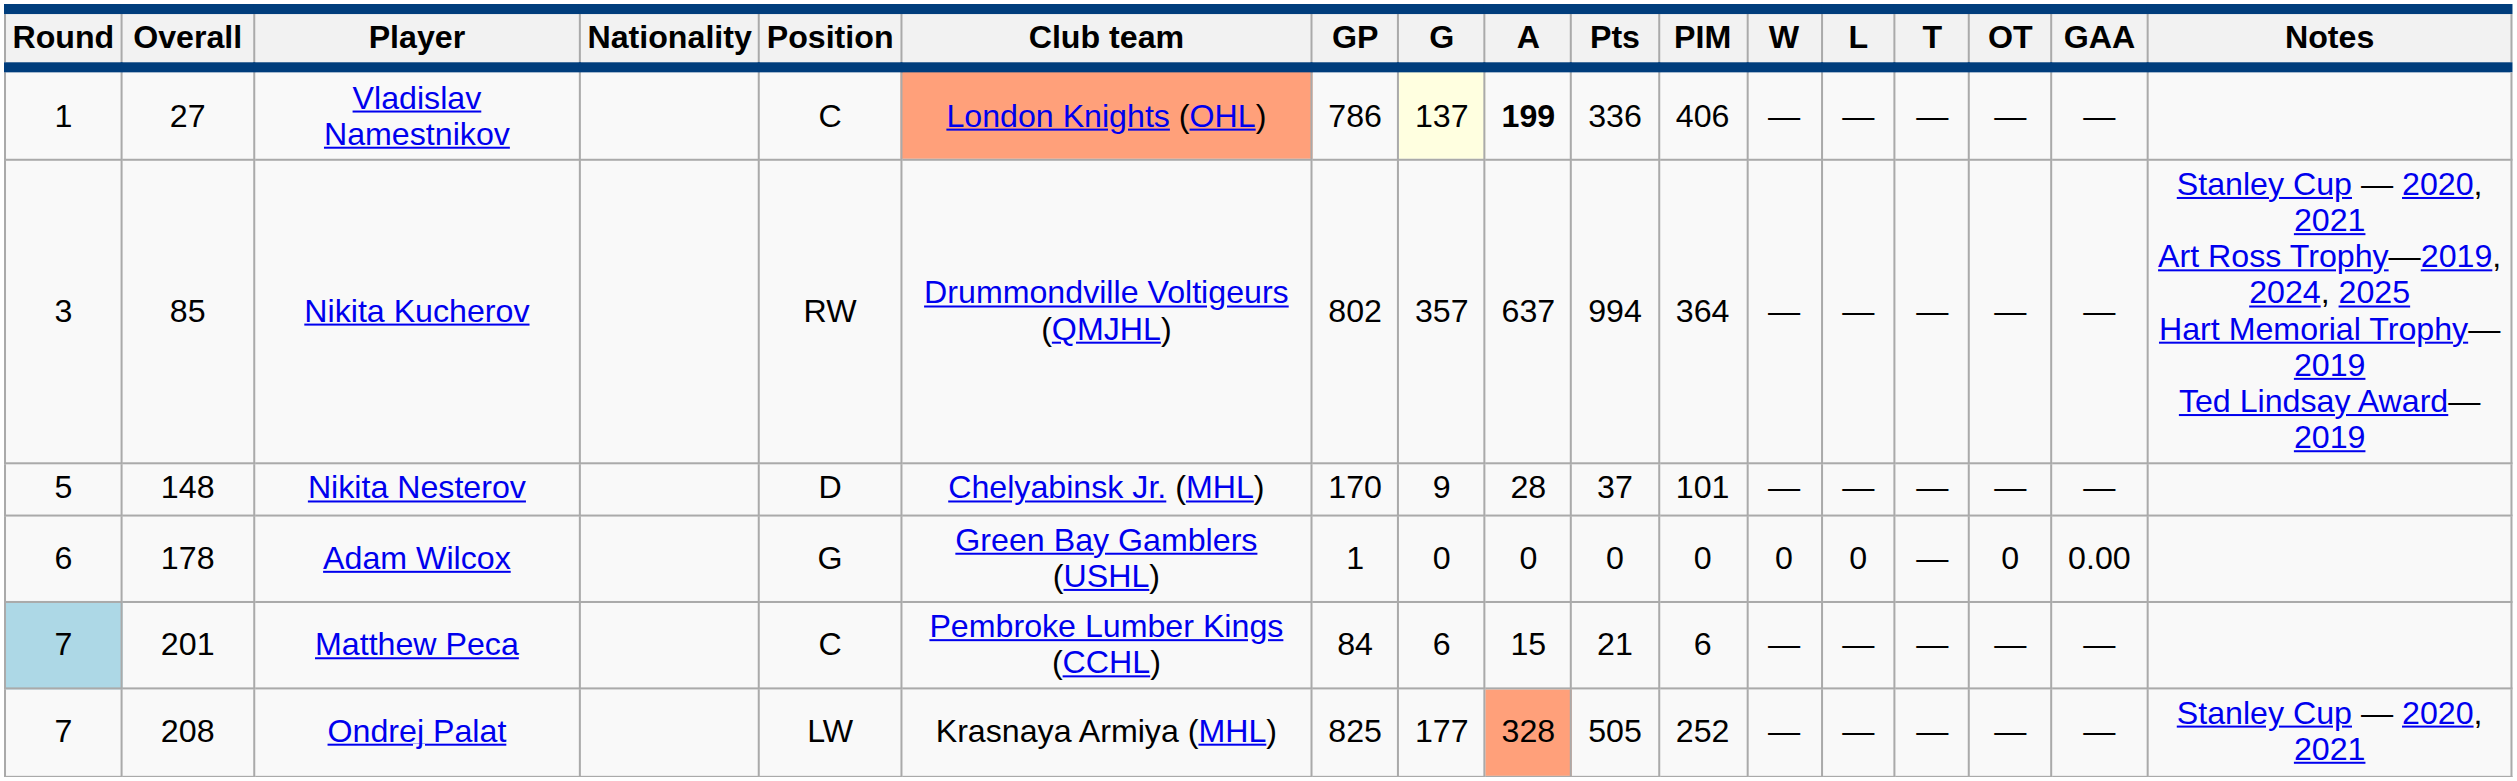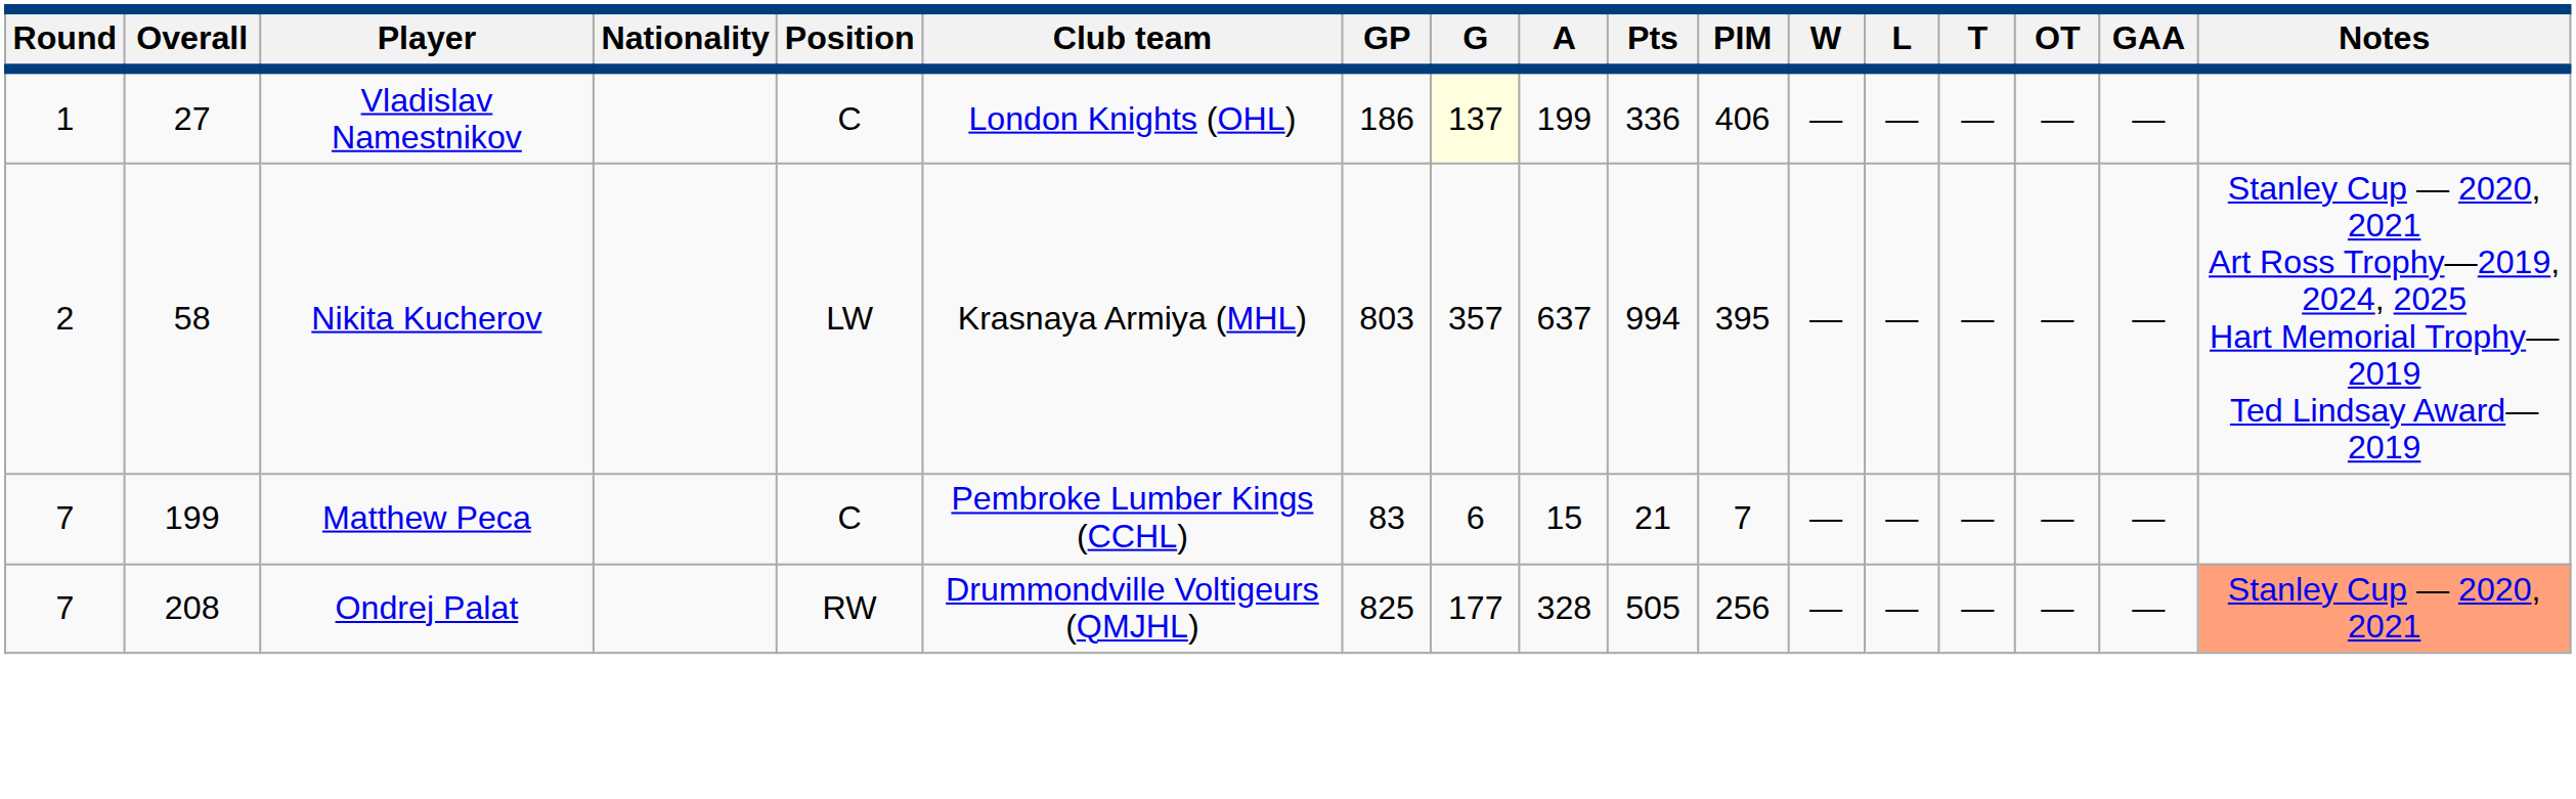Vladislav Namestnikov | Club team: lightsalmon background -> no background
Vladislav Namestnikov | GP: 786 -> 186
Vladislav Namestnikov | A: bold -> normal
Nikita Kucherov | Round: 3 -> 2
Nikita Kucherov | Overall: 85 -> 58
Nikita Kucherov | Position: RW -> LW
Nikita Kucherov | Club team: Drummondville Voltigeurs (QMJHL) -> Krasnaya Armiya (MHL)
Nikita Kucherov | GP: 802 -> 803
Nikita Kucherov | PIM: 364 -> 395
- row: 5 | 148 | Nikita Nesterov | D | Chelyabinsk Jr. (MHL) | 170 | 9 | 28 | 37 | 101 | — | — | — | — | —
- row: 6 | 178 | Adam Wilcox | G | Green Bay Gamblers (USHL) | 1 | 0 | 0 | 0 | 0 | 0 | 0 | — | 0 | 0.00
Matthew Peca | Round: lightblue background -> no background
Matthew Peca | Overall: 201 -> 199
Matthew Peca | GP: 84 -> 83
Matthew Peca | PIM: 6 -> 7
Ondrej Palat | Position: LW -> RW
Ondrej Palat | Club team: Krasnaya Armiya (MHL) -> Drummondville Voltigeurs (QMJHL)
Ondrej Palat | A: lightsalmon background -> no background
Ondrej Palat | PIM: 252 -> 256
Ondrej Palat | Notes: no background -> lightsalmon background
